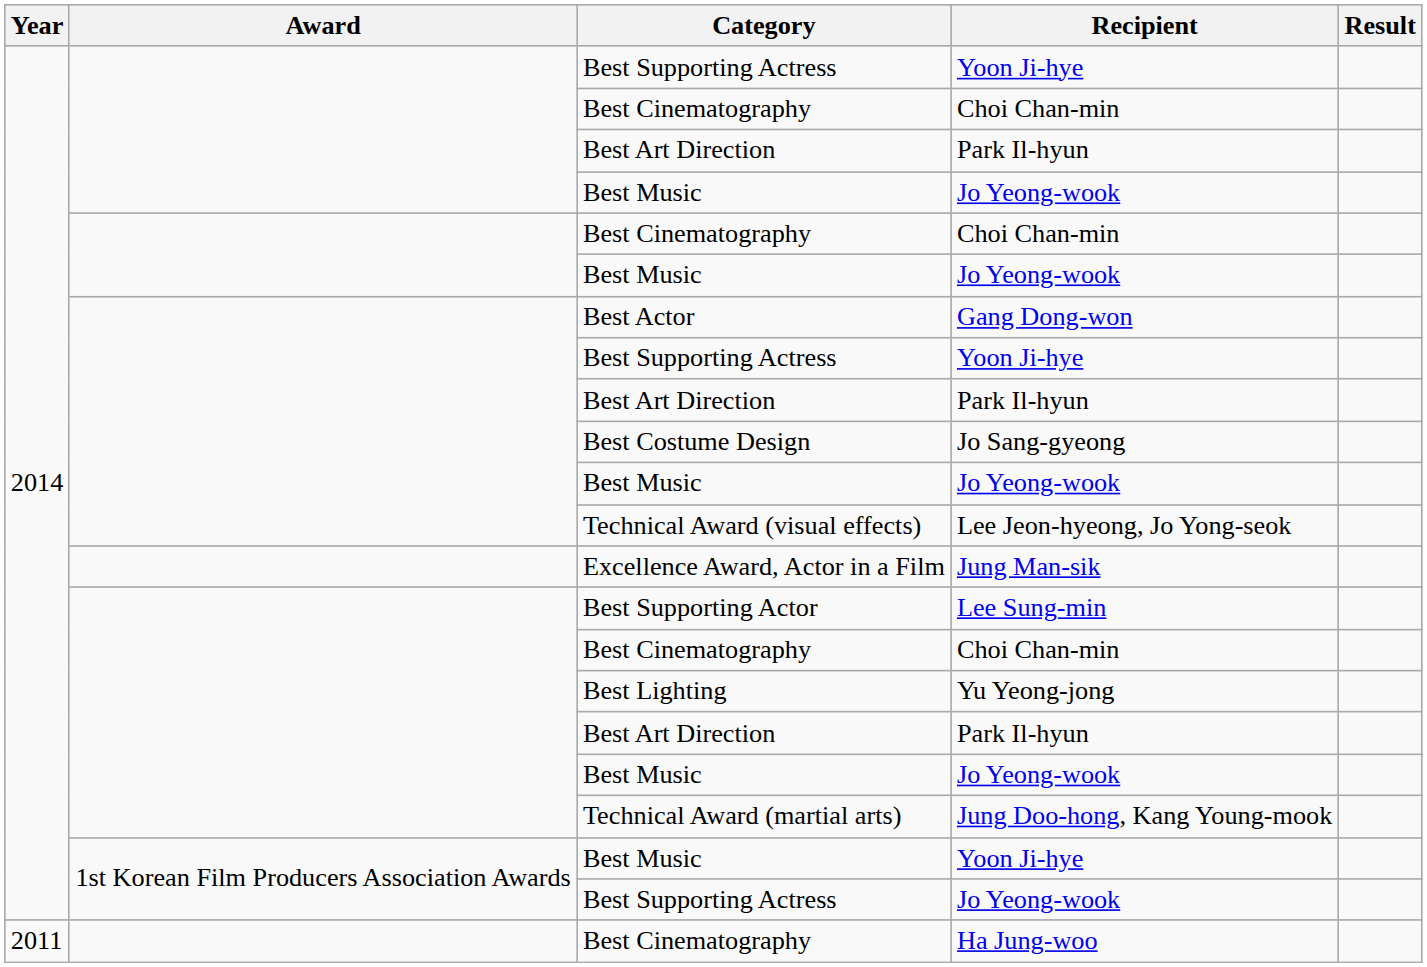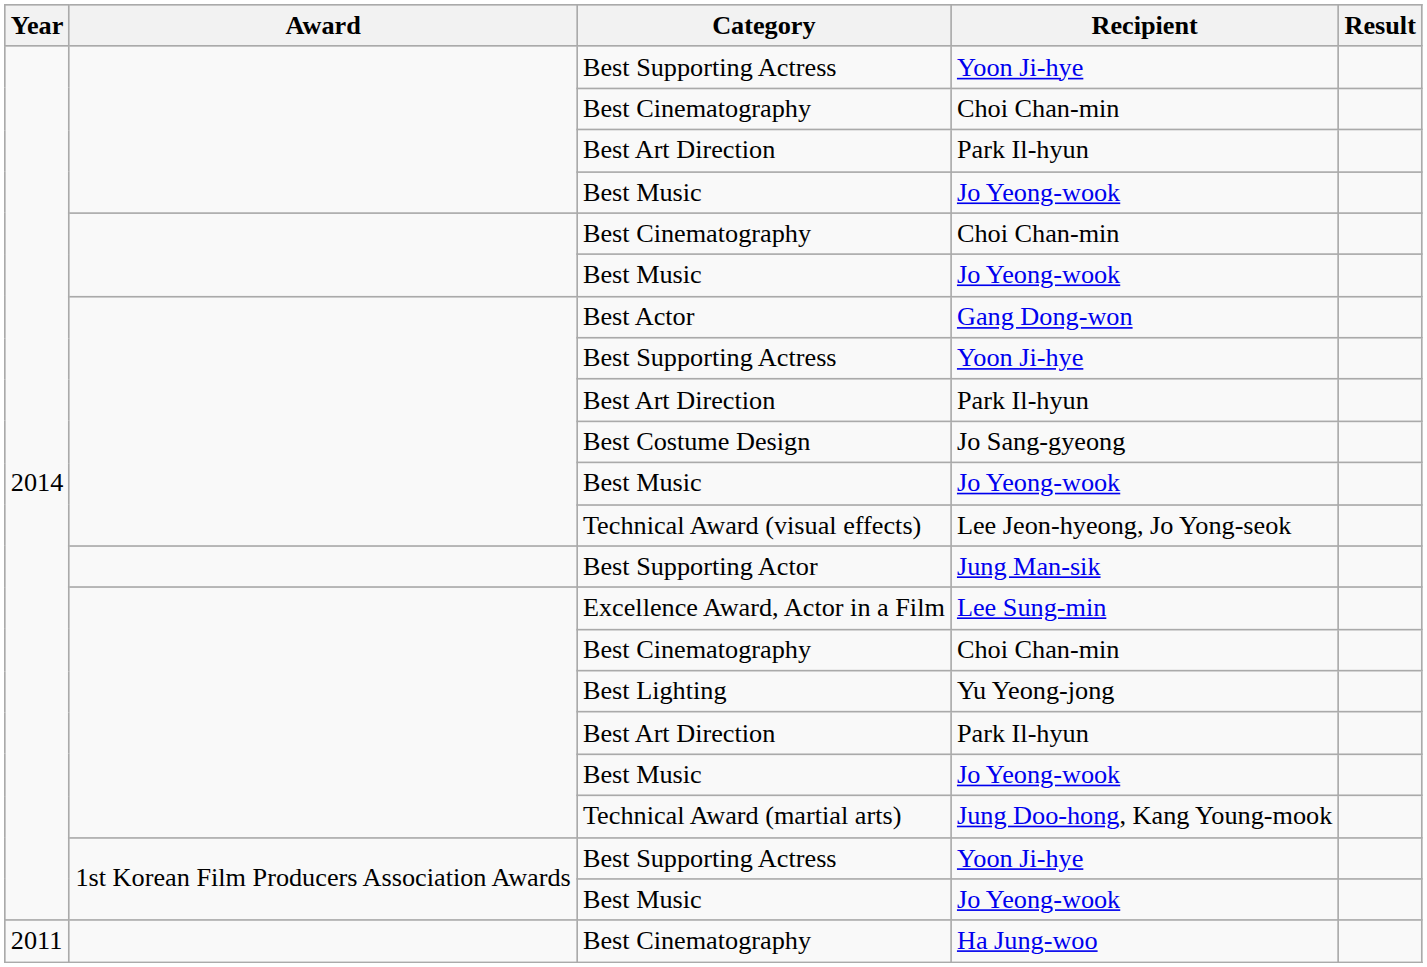Jung Man-sik | Category: Excellence Award, Actor in a Film -> Best Supporting Actor
Lee Sung-min | Category: Best Supporting Actor -> Excellence Award, Actor in a Film
1st Korean Film Producers Association Awards / Yoon Ji-hye | Category: Best Music -> Best Supporting Actress
1st Korean Film Producers Association Awards / Jo Yeong-wook | Category: Best Supporting Actress -> Best Music
